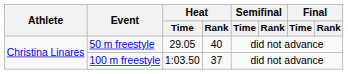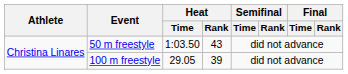50 m freestyle | Heat / Time: 29.05 -> 1:03.50
50 m freestyle | Heat / Rank: 40 -> 43
100 m freestyle | Heat / Time: 1:03.50 -> 29.05
100 m freestyle | Heat / Rank: 37 -> 39
